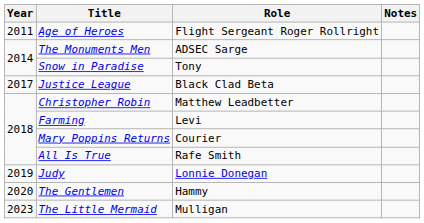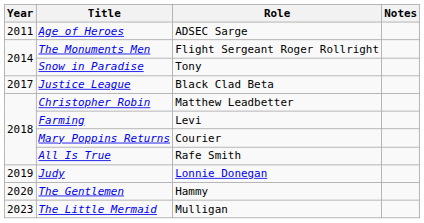Age of Heroes | Role: Flight Sergeant Roger Rollright -> ADSEC Sarge
The Monuments Men | Role: ADSEC Sarge -> Flight Sergeant Roger Rollright
